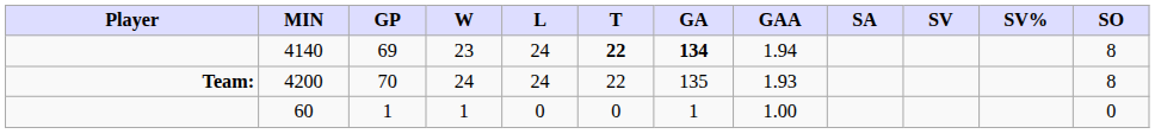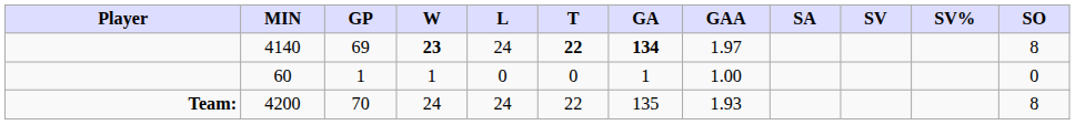4140 | W: normal -> bold
4140 | GAA: 1.94 -> 1.97
rows swapped: 60 <-> 4200
